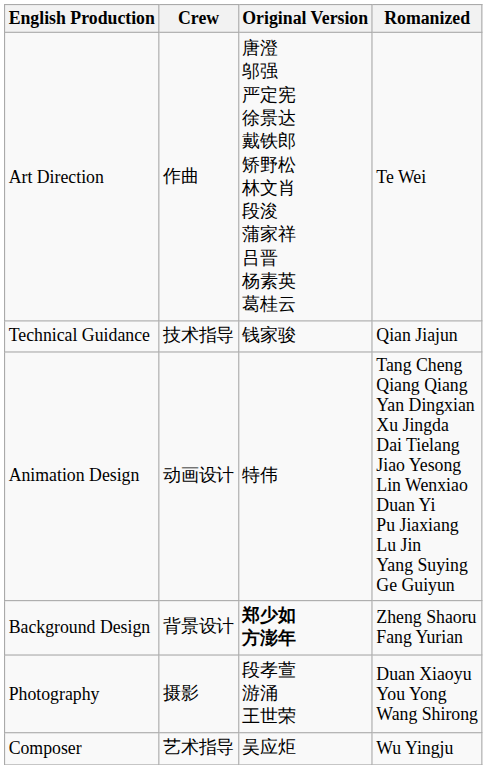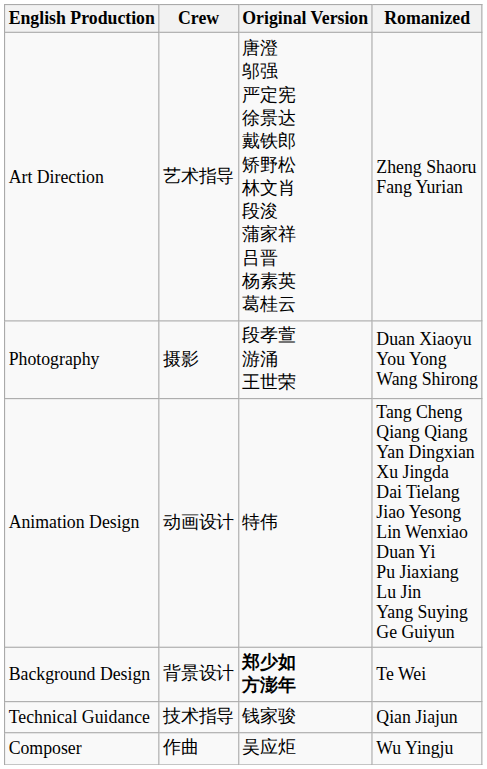Art Direction | Crew: 作曲 -> 艺术指导
Art Direction | Romanized: Te Wei -> Zheng Shaoru Fang Yurian
rows swapped: Technical Guidance <-> Photography
Background Design | Romanized: Zheng Shaoru Fang Yurian -> Te Wei
Composer | Crew: 艺术指导 -> 作曲
